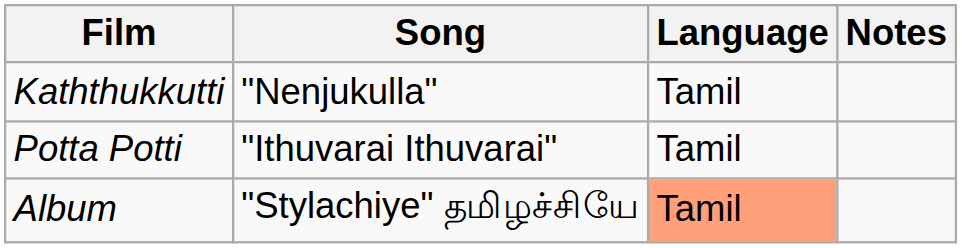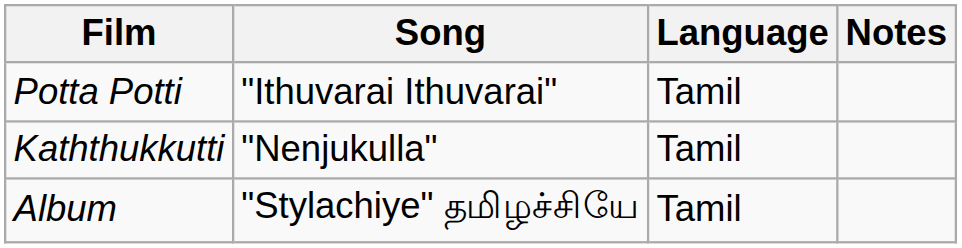rows swapped: Potta Potti <-> Kaththukkutti
Album | Language: lightsalmon background -> no background
